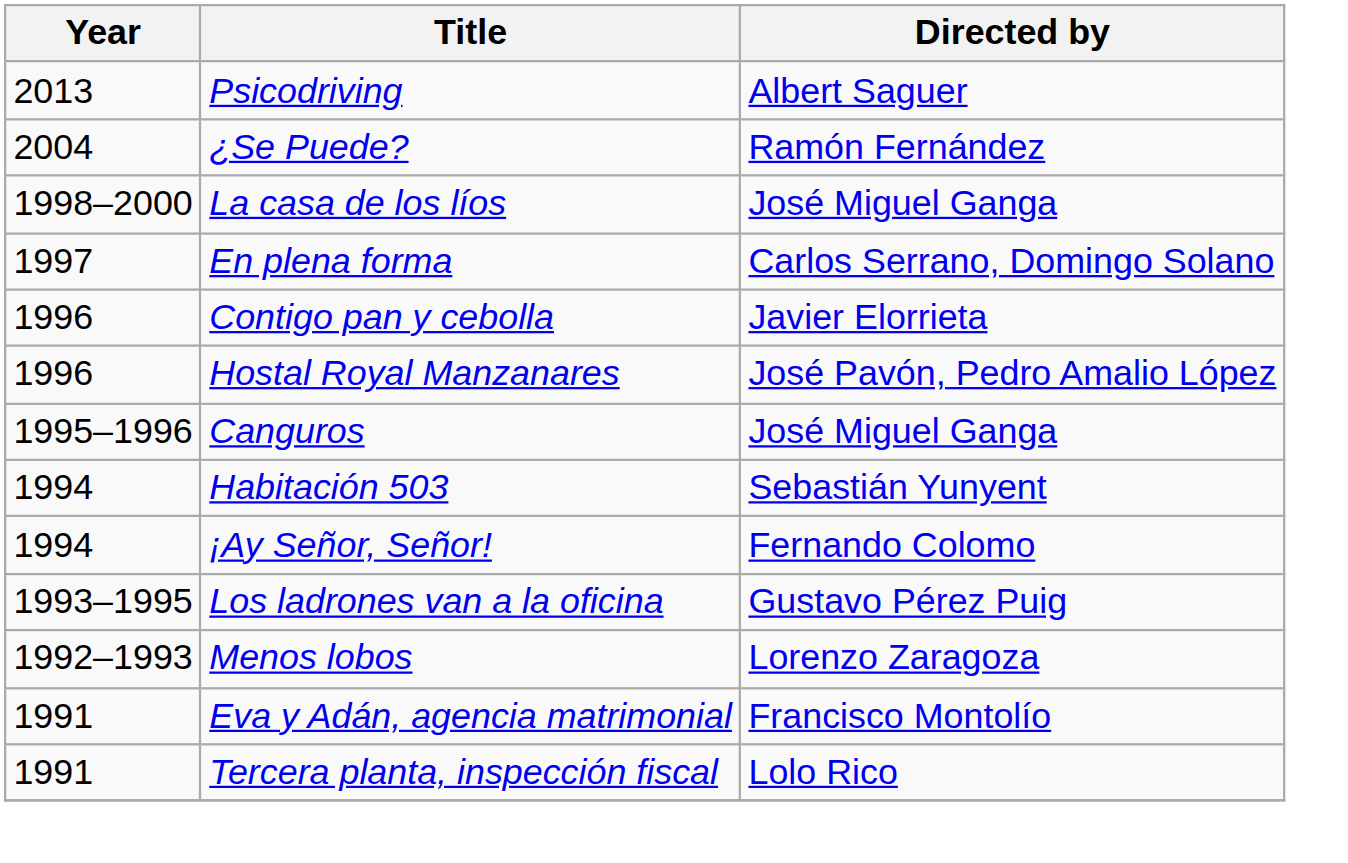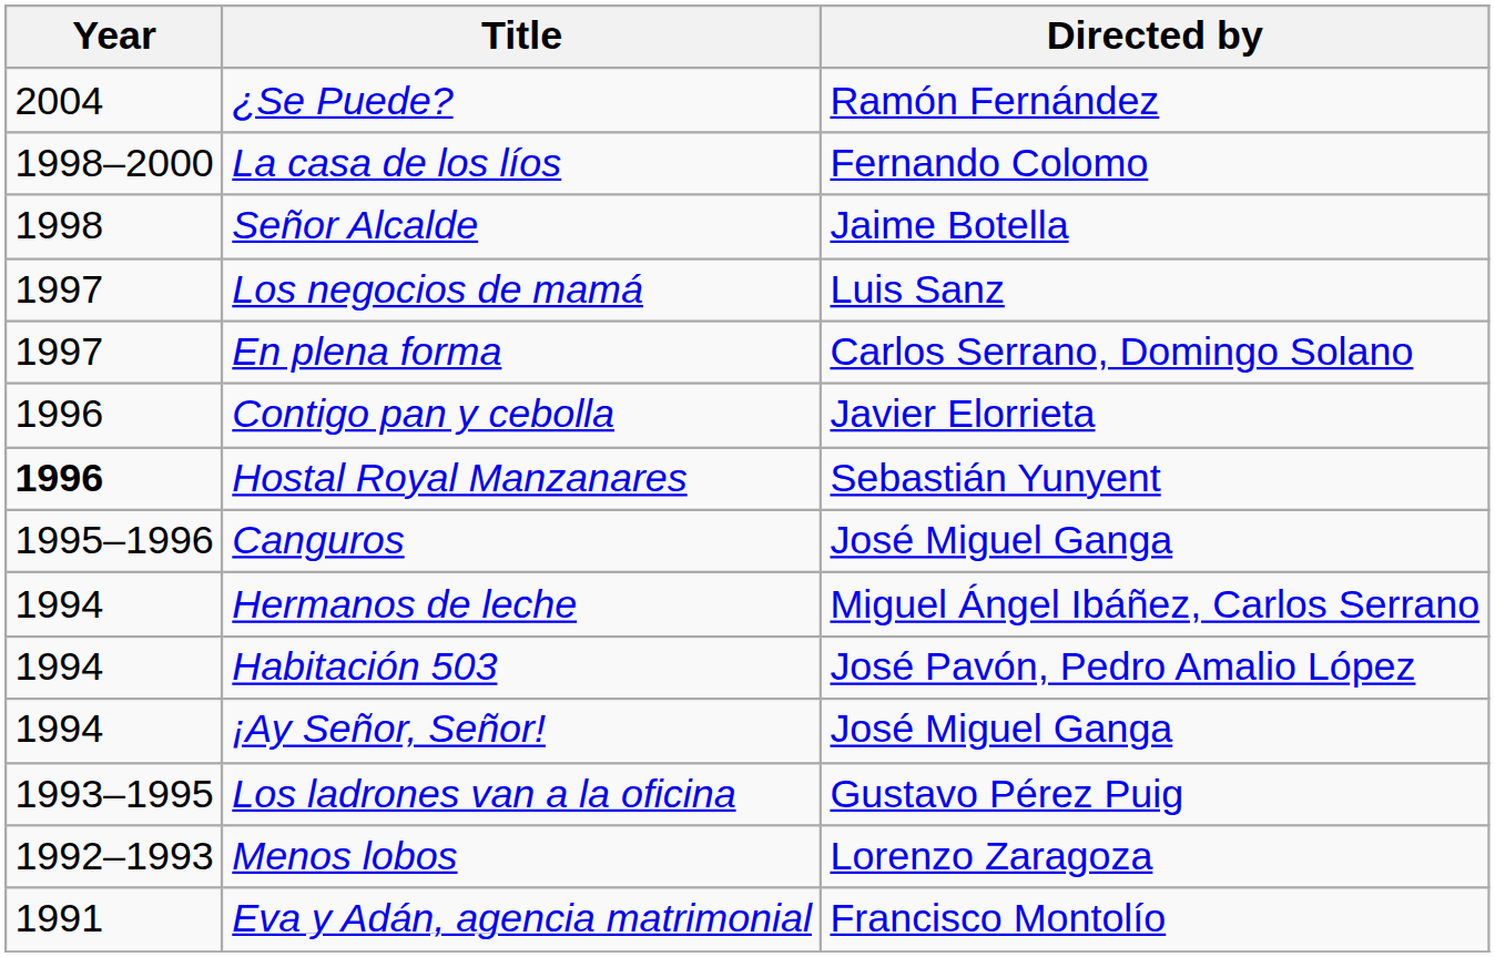- row: 2013 | Psicodriving | Albert Saguer
La casa de los líos | Directed by: José Miguel Ganga -> Fernando Colomo
+ row: 1998 | Señor Alcalde | Jaime Botella
+ row: 1997 | Los negocios de mamá | Luis Sanz
Hostal Royal Manzanares | Year: normal -> bold
Hostal Royal Manzanares | Directed by: José Pavón, Pedro Amalio López -> Sebastián Yunyent
+ row: 1994 | Hermanos de leche | Miguel Ángel Ibáñez, Carlos Serrano
Habitación 503 | Directed by: Sebastián Yunyent -> José Pavón, Pedro Amalio López
¡Ay Señor, Señor! | Directed by: Fernando Colomo -> José Miguel Ganga
- row: 1991 | Tercera planta, inspección fiscal | Lolo Rico
